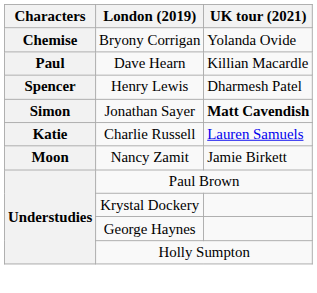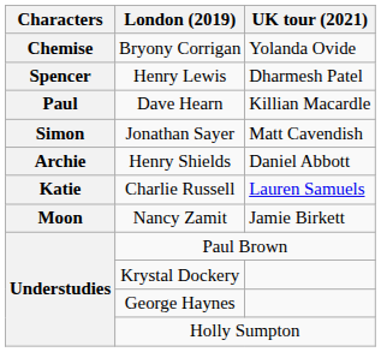rows swapped: Dave Hearn <-> Henry Lewis
Jonathan Sayer | UK tour (2021): bold -> normal
+ row: Archie | Henry Shields | Daniel Abbott
